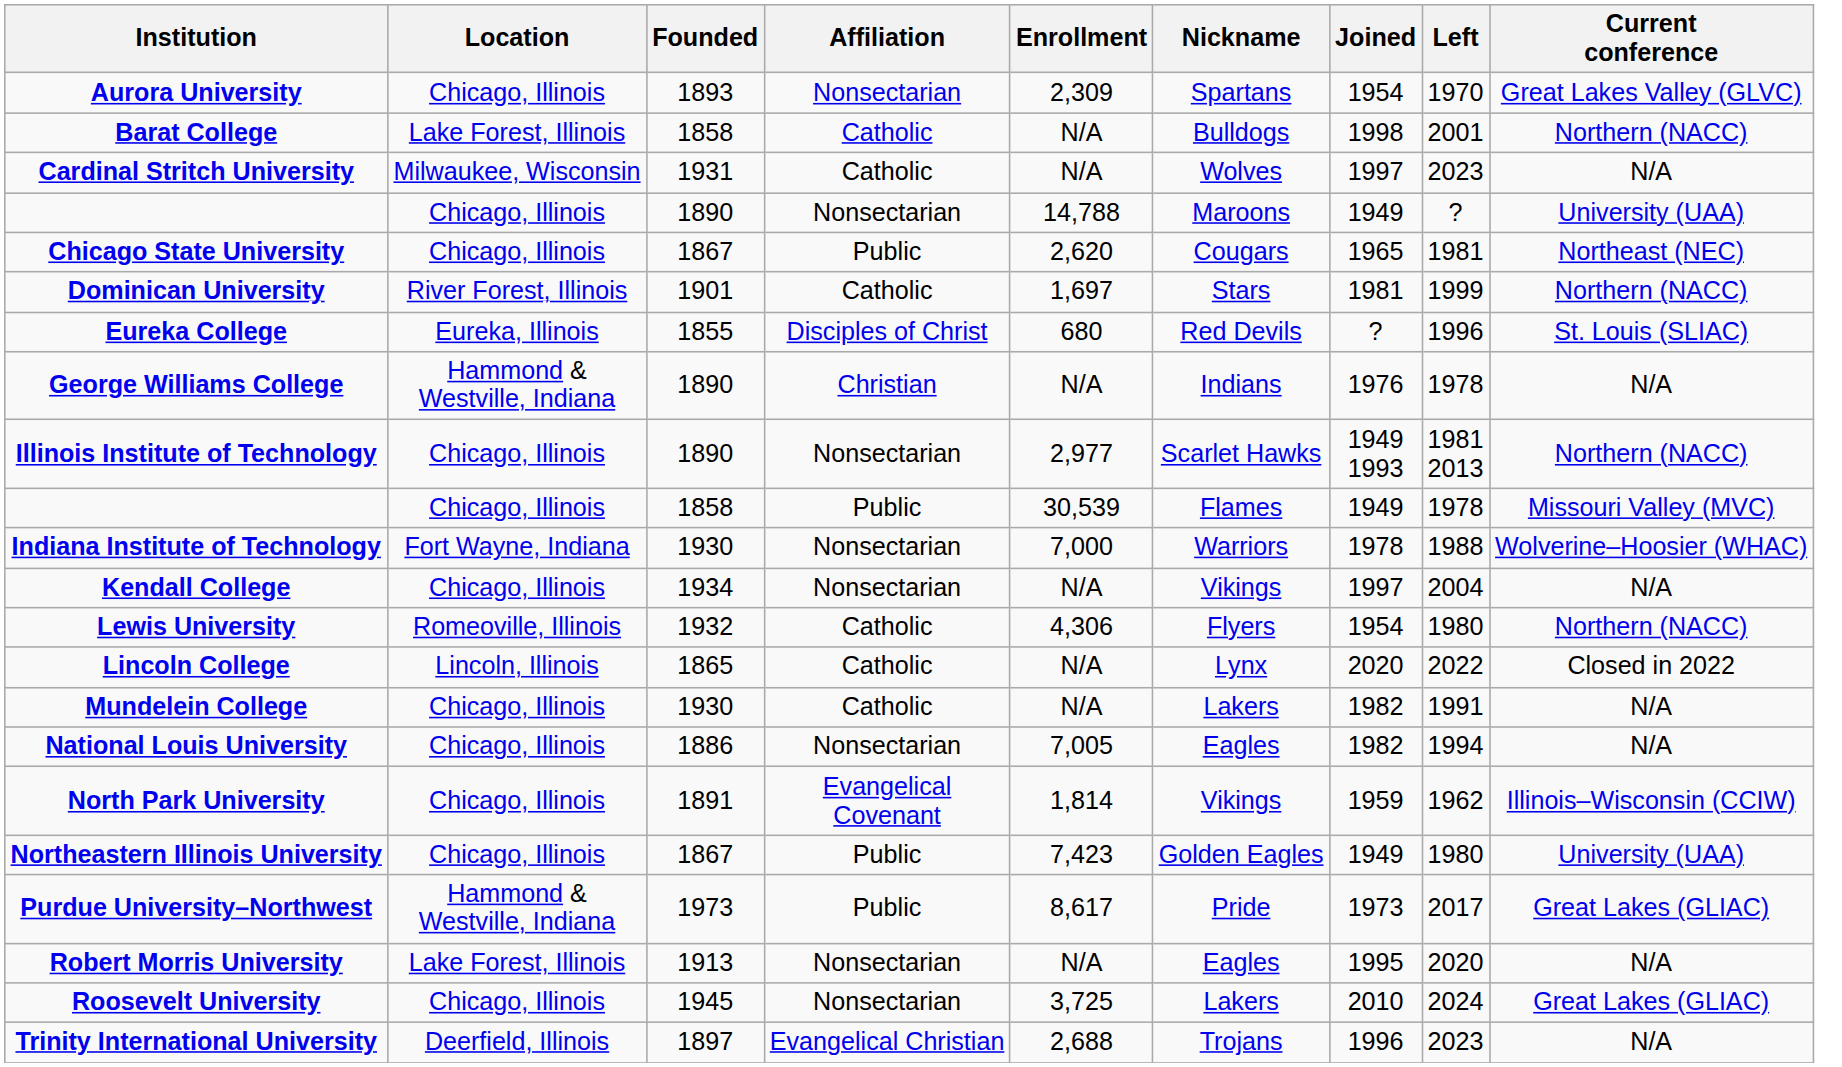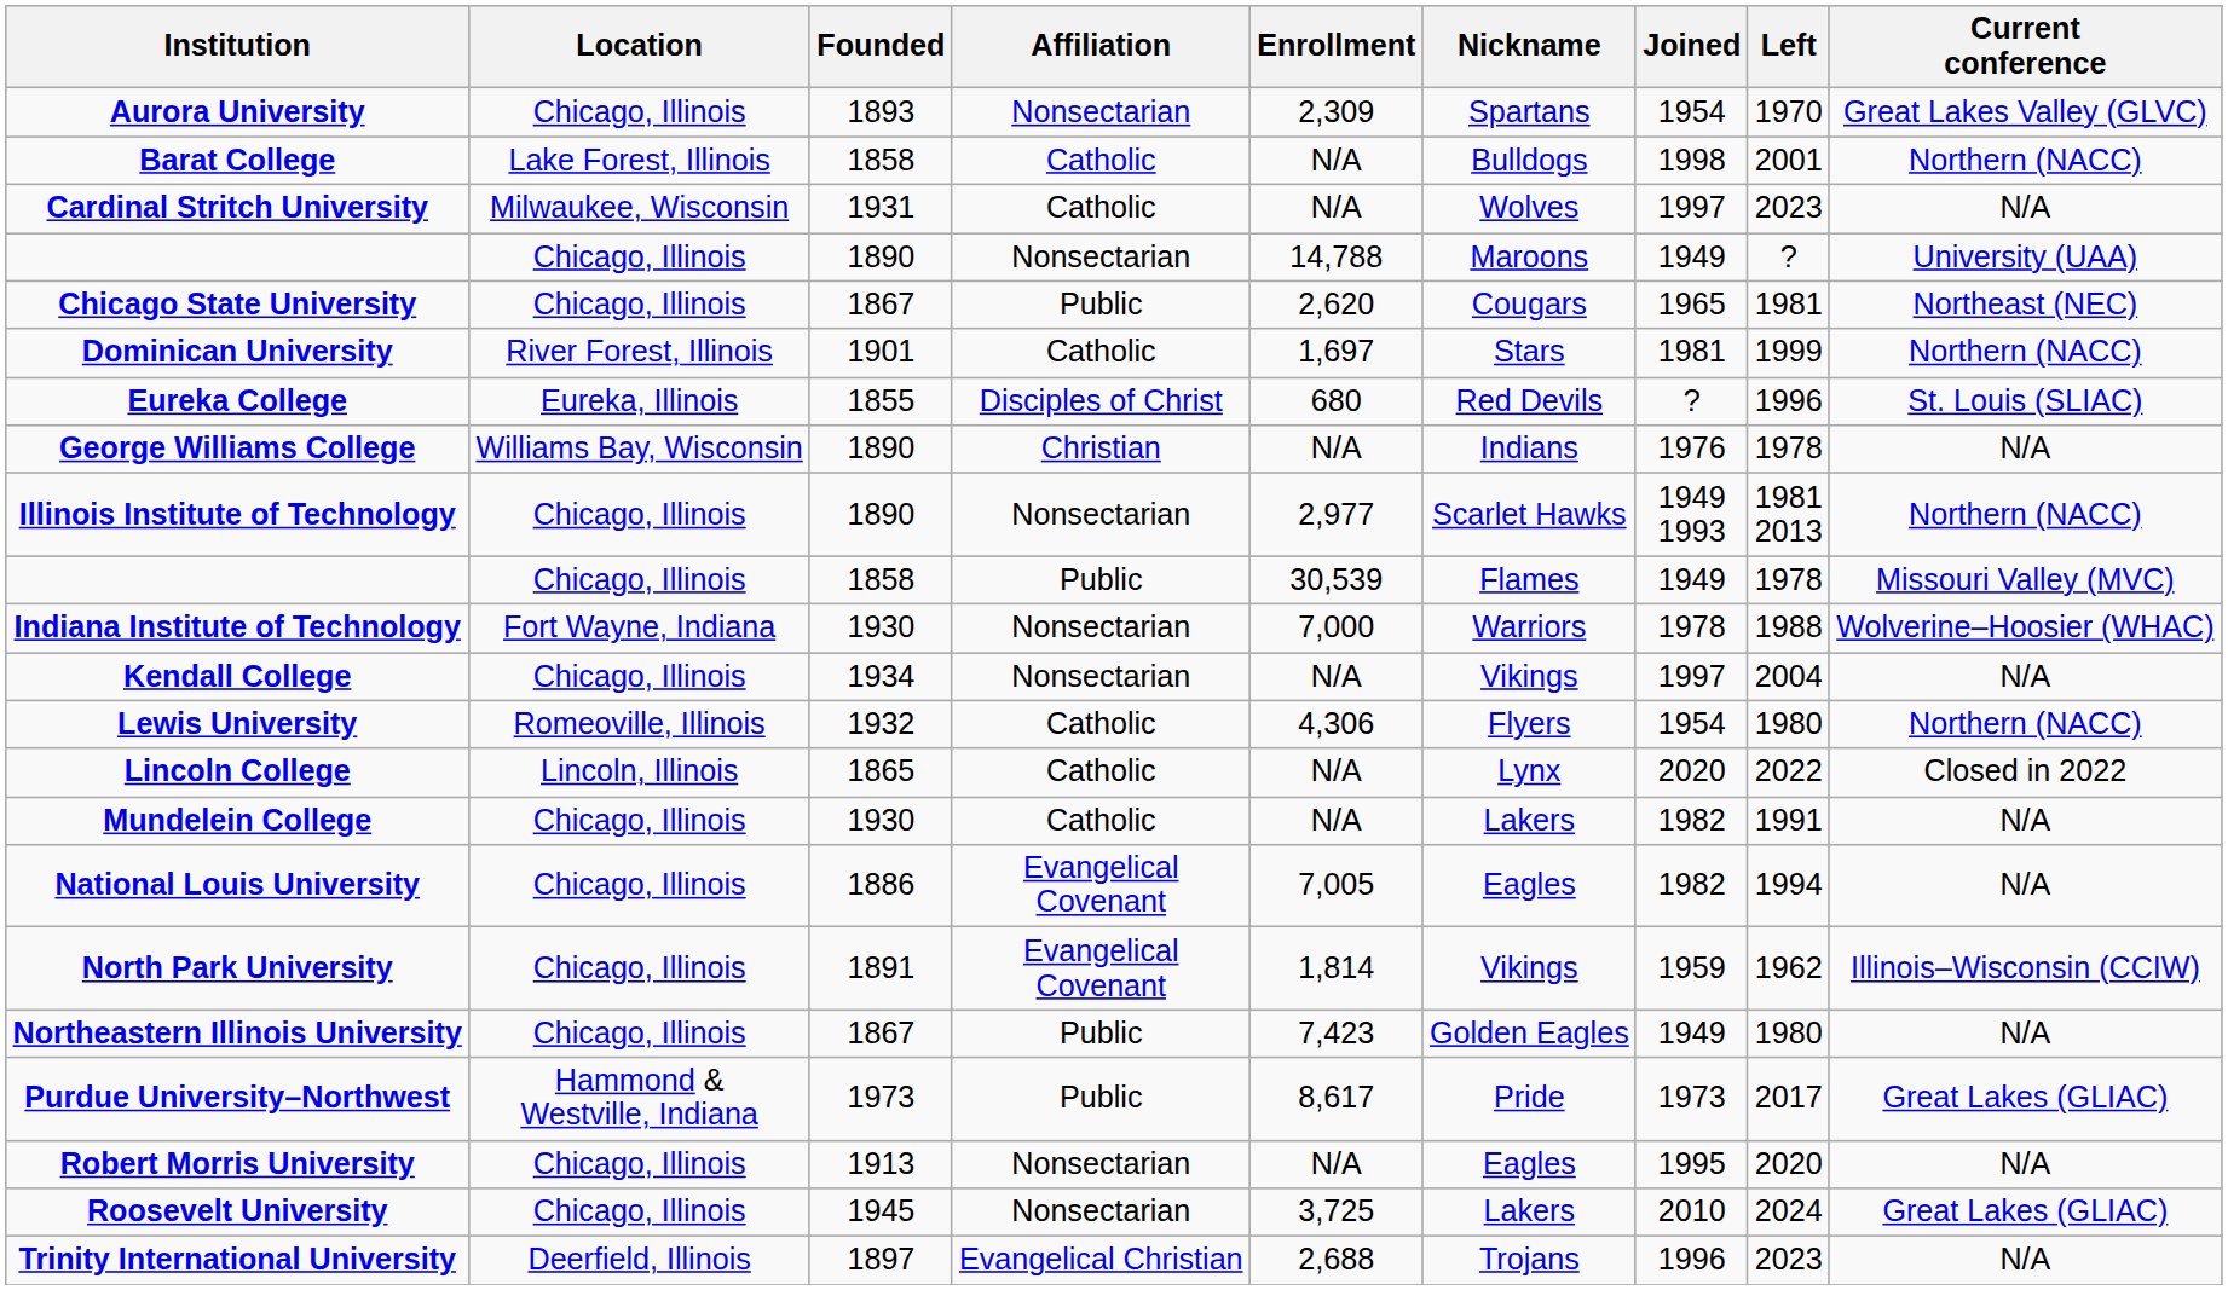George Williams College | Location: Hammond & Westville, Indiana -> Williams Bay, Wisconsin
National Louis University | Affiliation: Nonsectarian -> Evangelical Covenant
Northeastern Illinois University | Current conference: University (UAA) -> N/A
Robert Morris University | Location: Lake Forest, Illinois -> Chicago, Illinois
